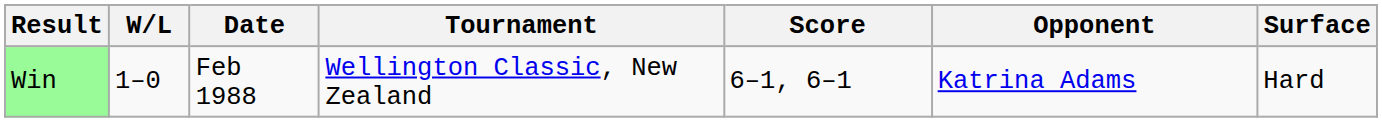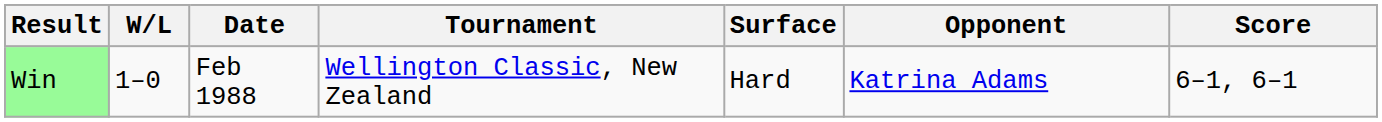columns swapped: Surface <-> Score
